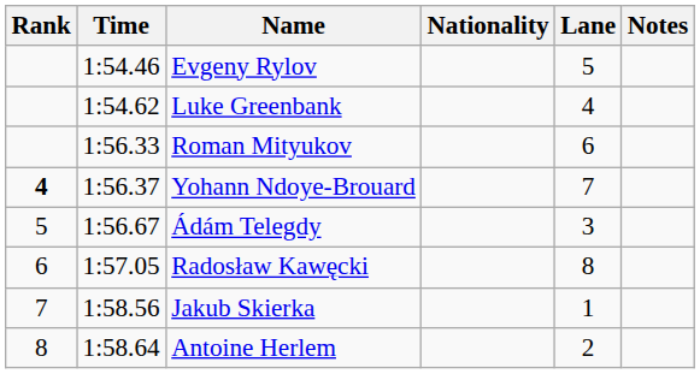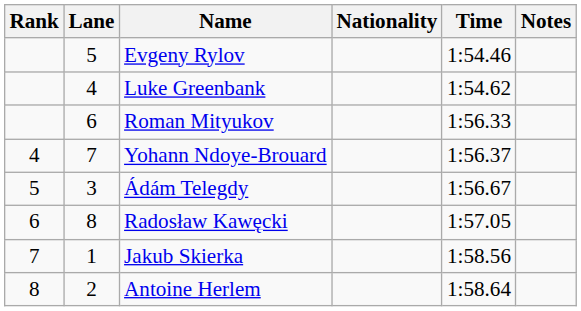columns swapped: Lane <-> Time
Yohann Ndoye-Brouard | Rank: bold -> normal
